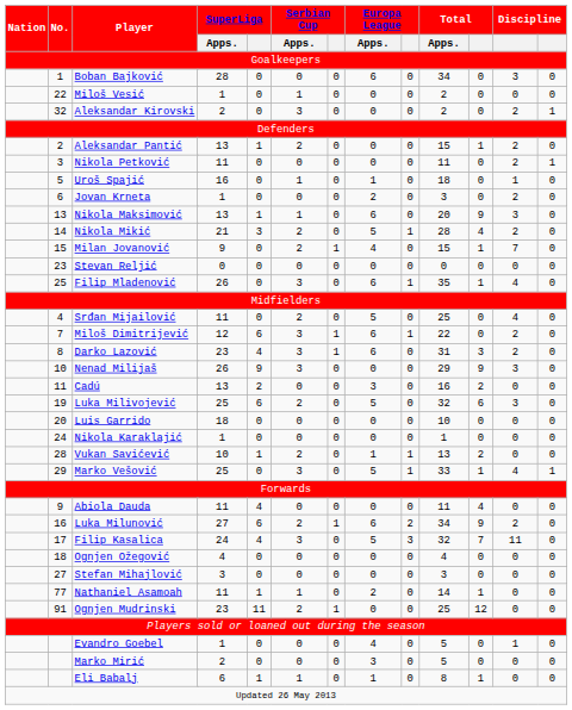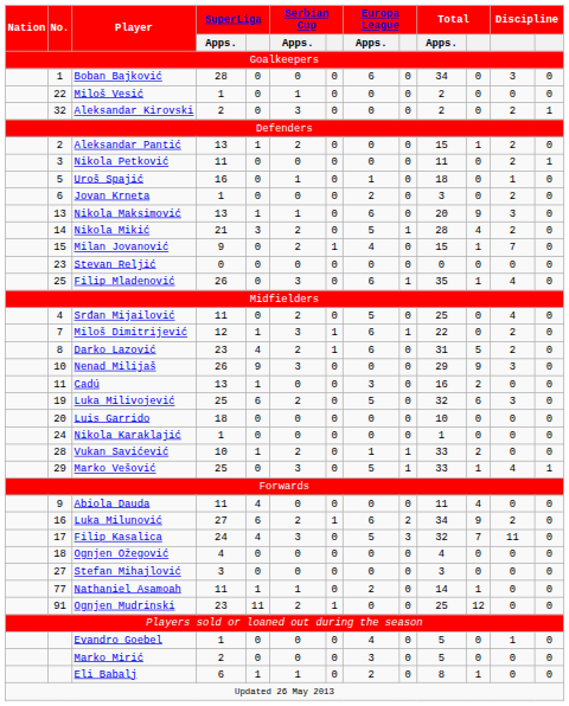Miloš Dimitrijević | SuperLiga: 6 -> 1
Darko Lazović | Serbian Cup / Apps.: 3 -> 2
Darko Lazović | Total: 3 -> 5
Cadú | SuperLiga: 2 -> 1
Vukan Savićević | Total / Apps.: 13 -> 33
Eli Babalj | Europa League / Apps.: 1 -> 2
